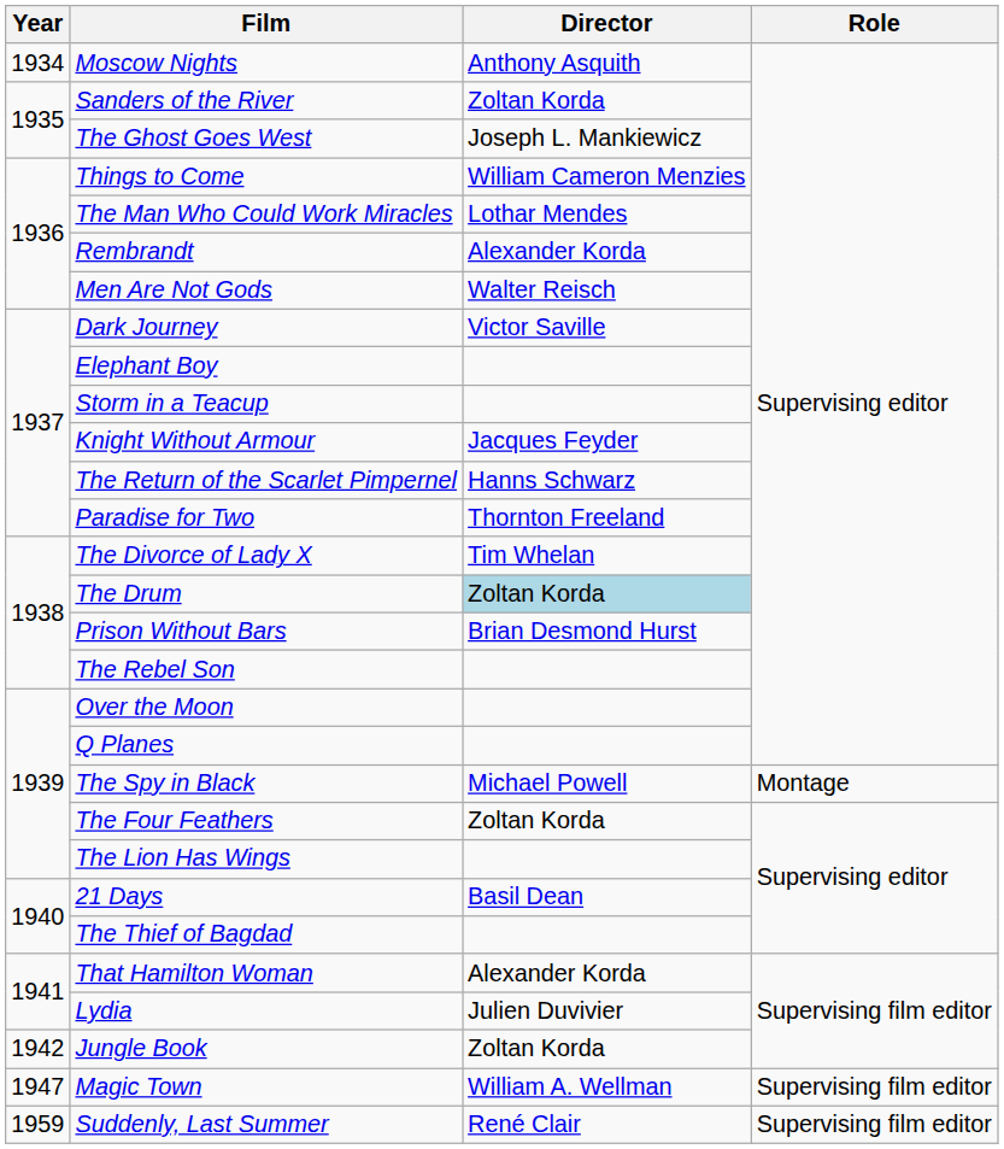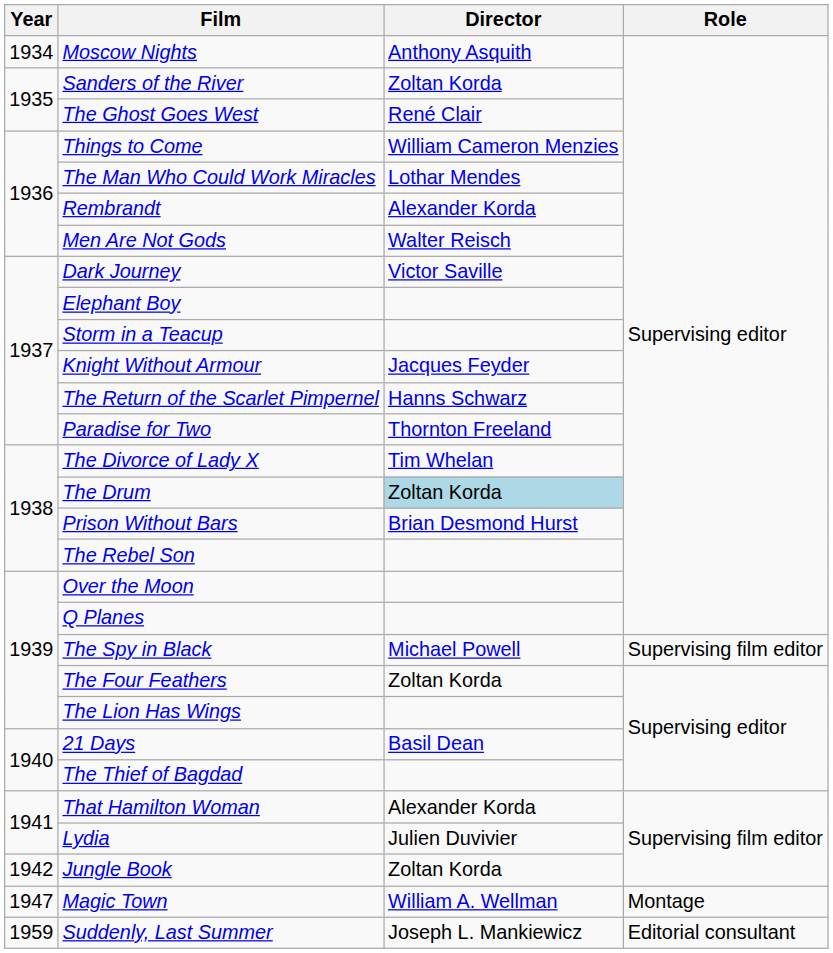The Ghost Goes West | Director: Joseph L. Mankiewicz -> René Clair
The Spy in Black | Role: Montage -> Supervising film editor
Magic Town | Role: Supervising film editor -> Montage
Suddenly, Last Summer | Director: René Clair -> Joseph L. Mankiewicz
Suddenly, Last Summer | Role: Supervising film editor -> Editorial consultant
